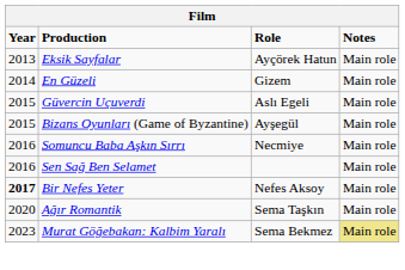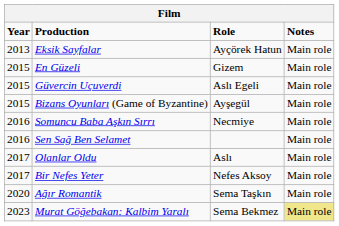En Güzeli | Year: 2014 -> 2015
+ row: 2017 | Olanlar Oldu | Aslı | Main role
Bir Nefes Yeter | Year: bold -> normal
